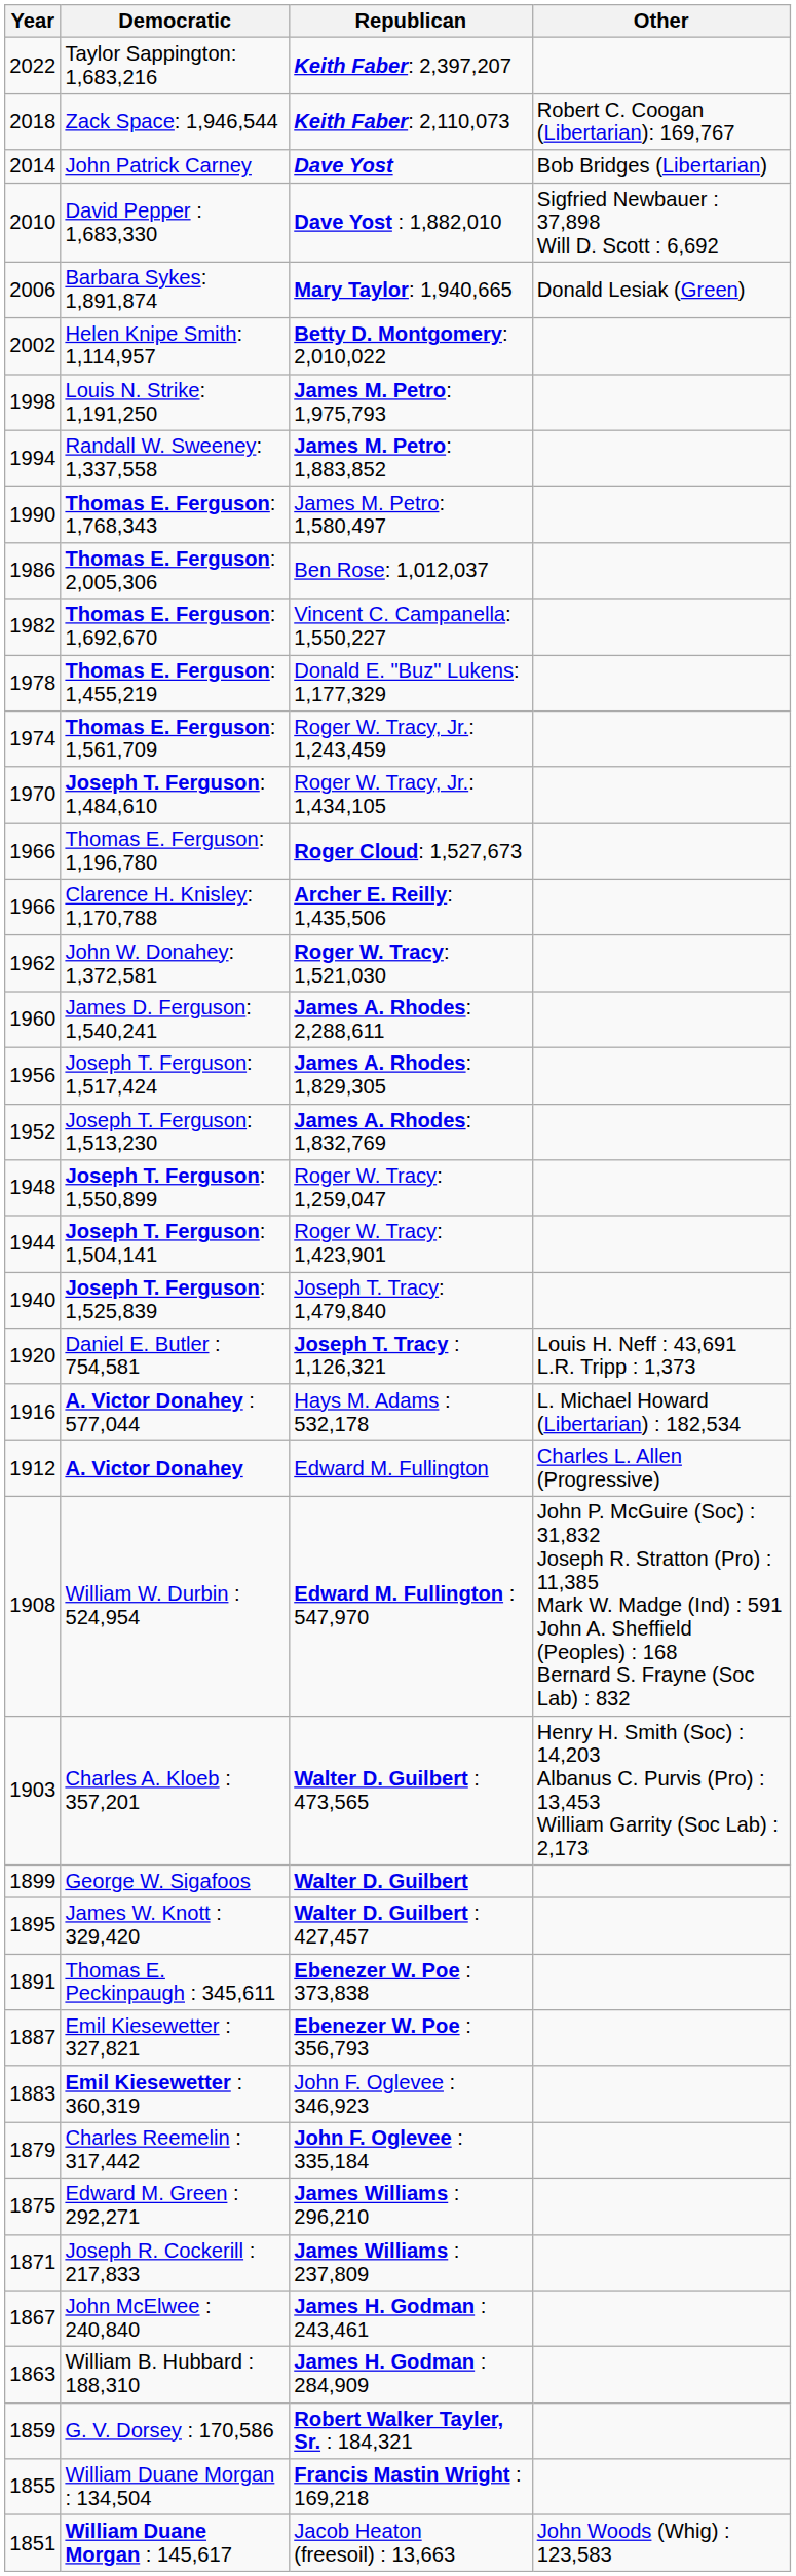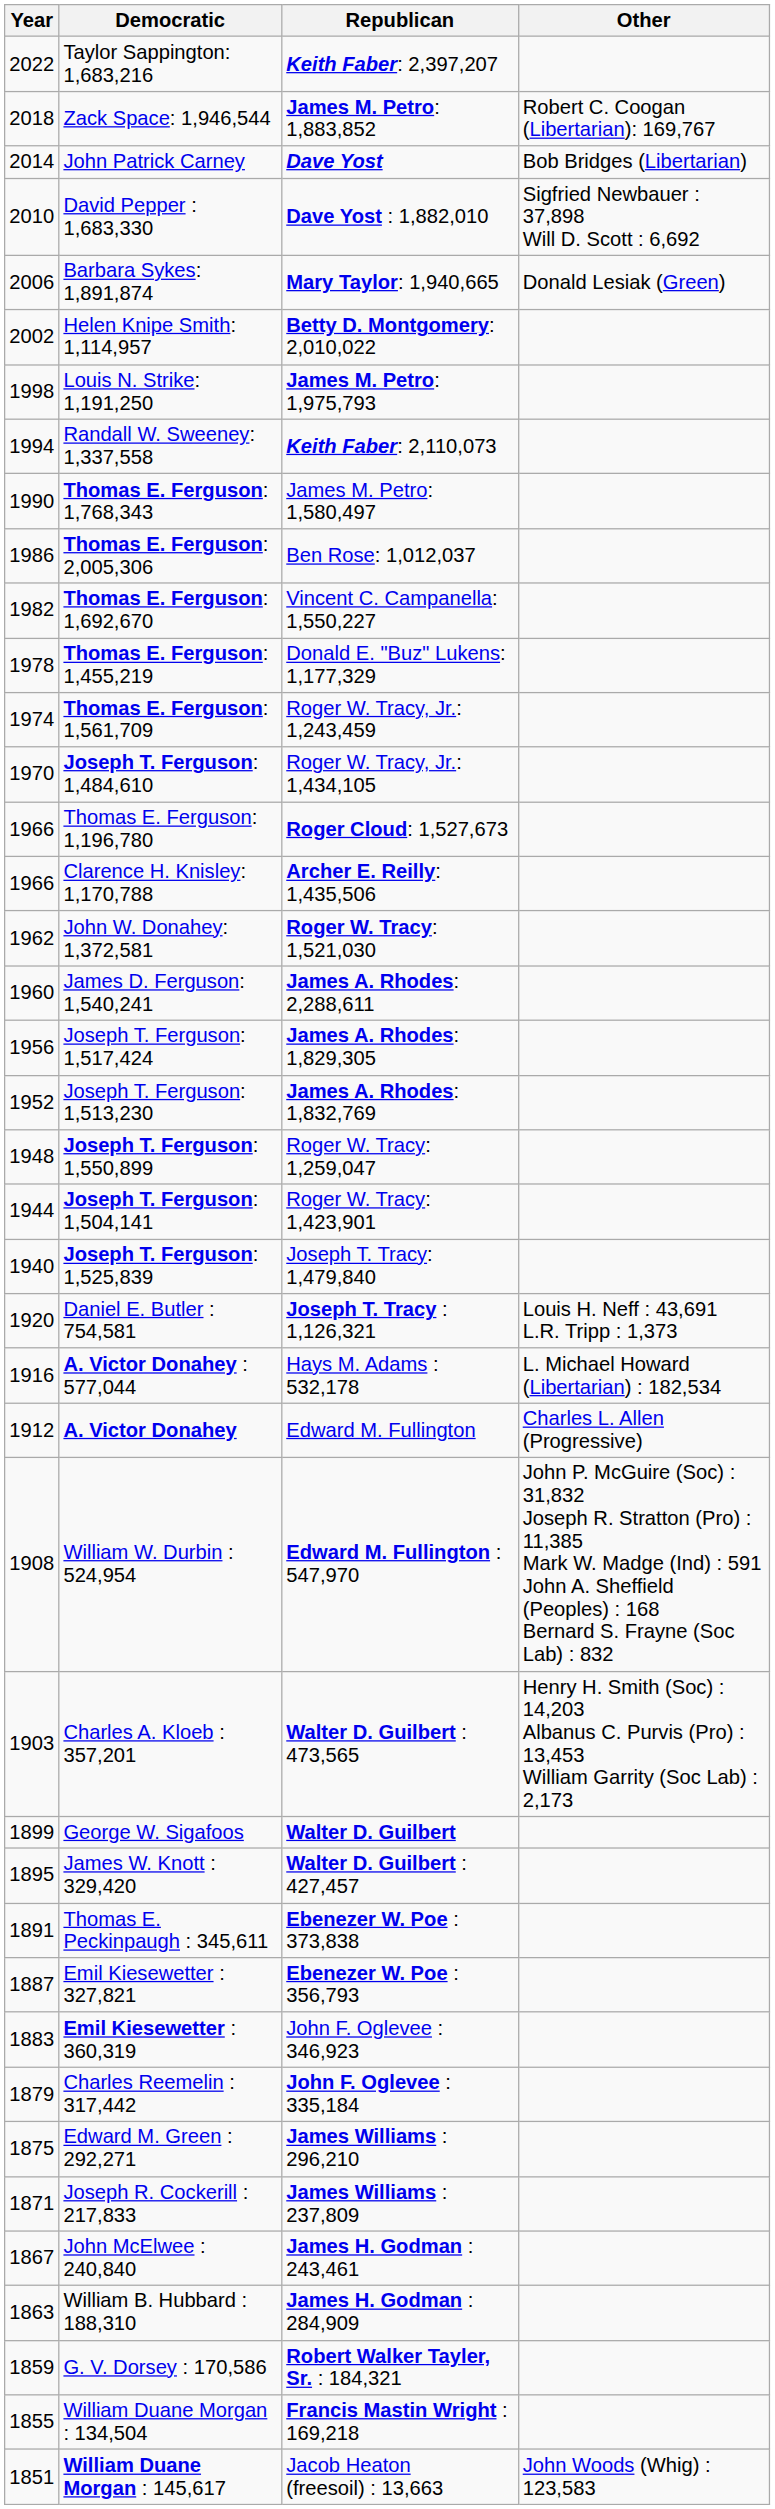Zack Space: 1,946,544 | Republican: Keith Faber: 2,110,073 -> James M. Petro: 1,883,852
Randall W. Sweeney: 1,337,558 | Republican: James M. Petro: 1,883,852 -> Keith Faber: 2,110,073
